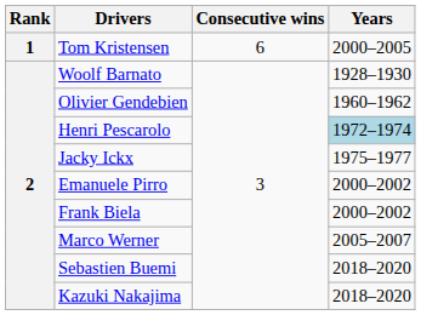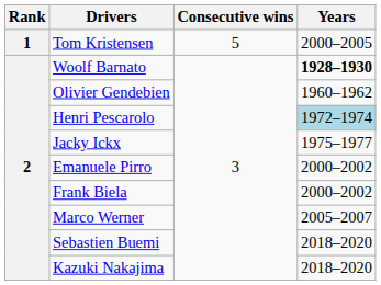Tom Kristensen | Consecutive wins: 6 -> 5
Woolf Barnato | Years: normal -> bold
